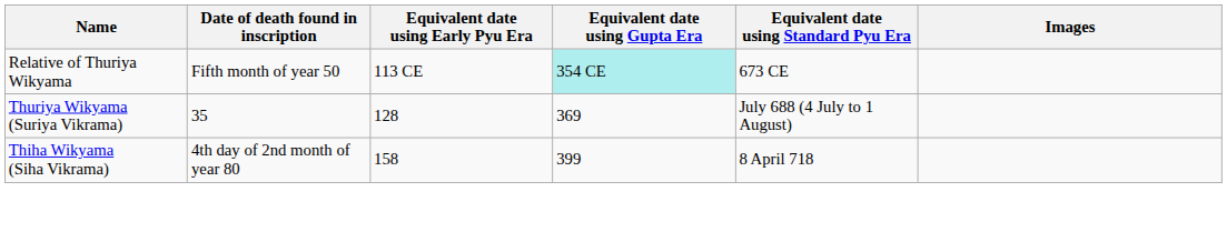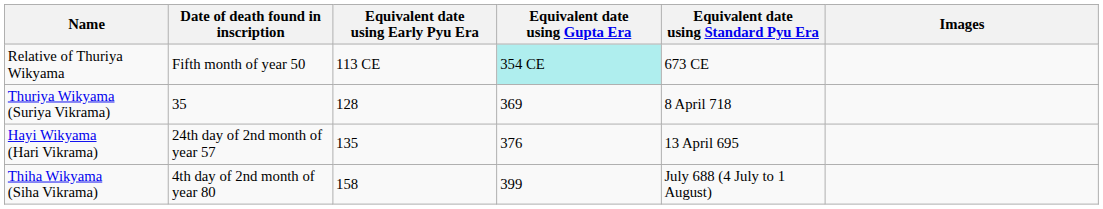Thuriya Wikyama (Suriya Vikrama) | Equivalent date using Standard Pyu Era: July 688 (4 July to 1 August) -> 8 April 718
+ row: Hayi Wikyama (Hari Vikrama) | 24th day of 2nd month of year 57 | 135 | 376 | 13 April 695
Thiha Wikyama (Siha Vikrama) | Equivalent date using Standard Pyu Era: 8 April 718 -> July 688 (4 July to 1 August)
